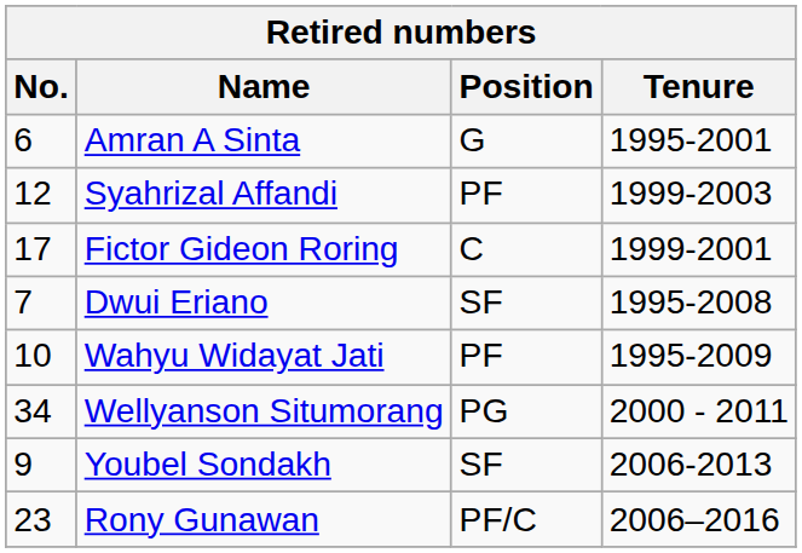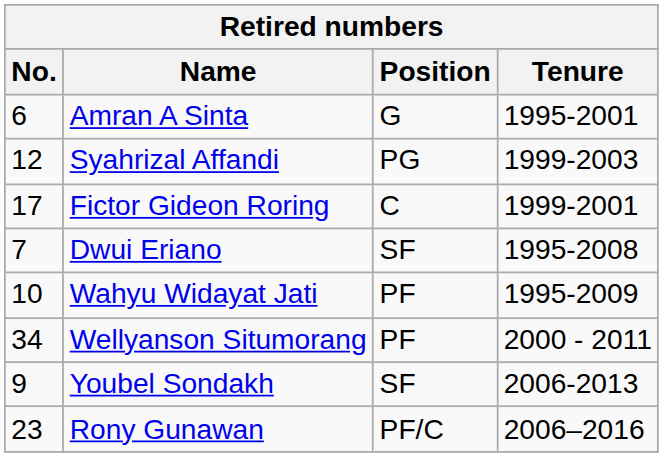Syahrizal Affandi | Position: PF -> PG
Wellyanson Situmorang | Position: PG -> PF
